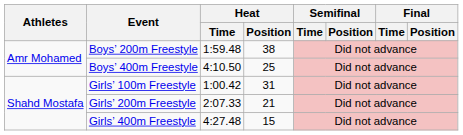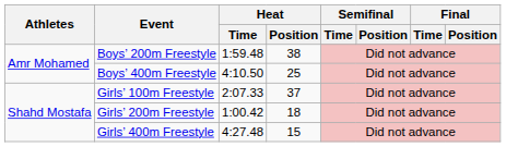Girls’ 100m Freestyle | Heat / Time: 1:00.42 -> 2:07.33
Girls’ 100m Freestyle | Heat / Position: 31 -> 37
Girls’ 200m Freestyle | Heat / Time: 2:07.33 -> 1:00.42
Girls’ 200m Freestyle | Heat / Position: 21 -> 18
